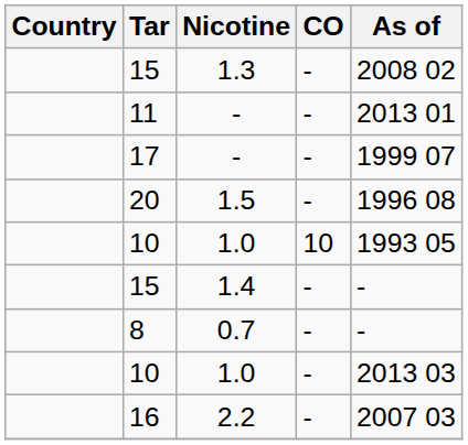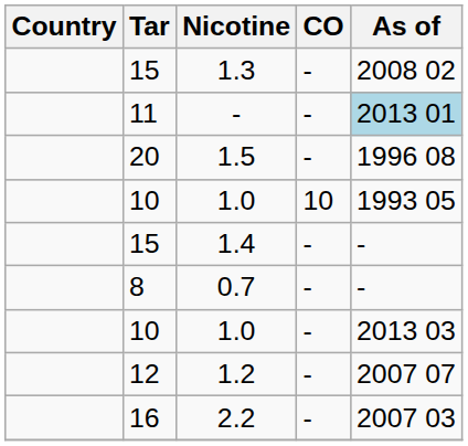11 | As of: no background -> lightblue background
- row: 17 | - | - | 1999 07
+ row: 12 | 1.2 | - | 2007 07
